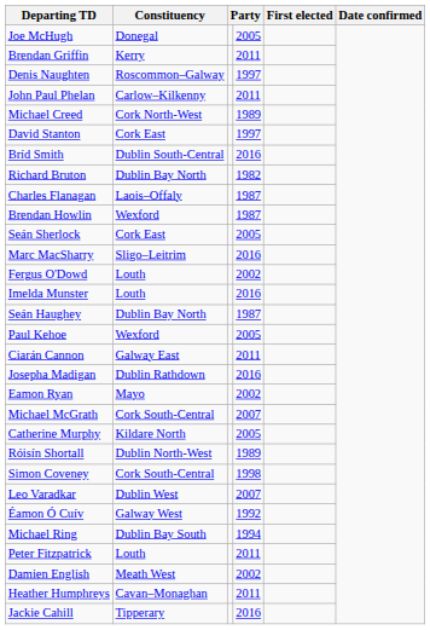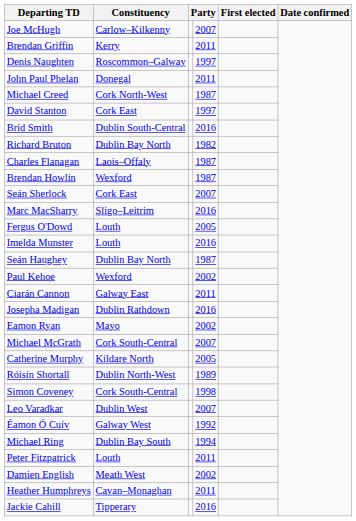Joe McHugh | Constituency: Donegal -> Carlow–Kilkenny
Joe McHugh | column 4: 2005 -> 2007
John Paul Phelan | Constituency: Carlow–Kilkenny -> Donegal
Michael Creed | column 4: 1989 -> 1987
Seán Sherlock | column 4: 2005 -> 2007
Fergus O'Dowd | column 4: 2002 -> 2005
Paul Kehoe | column 4: 2005 -> 2002
